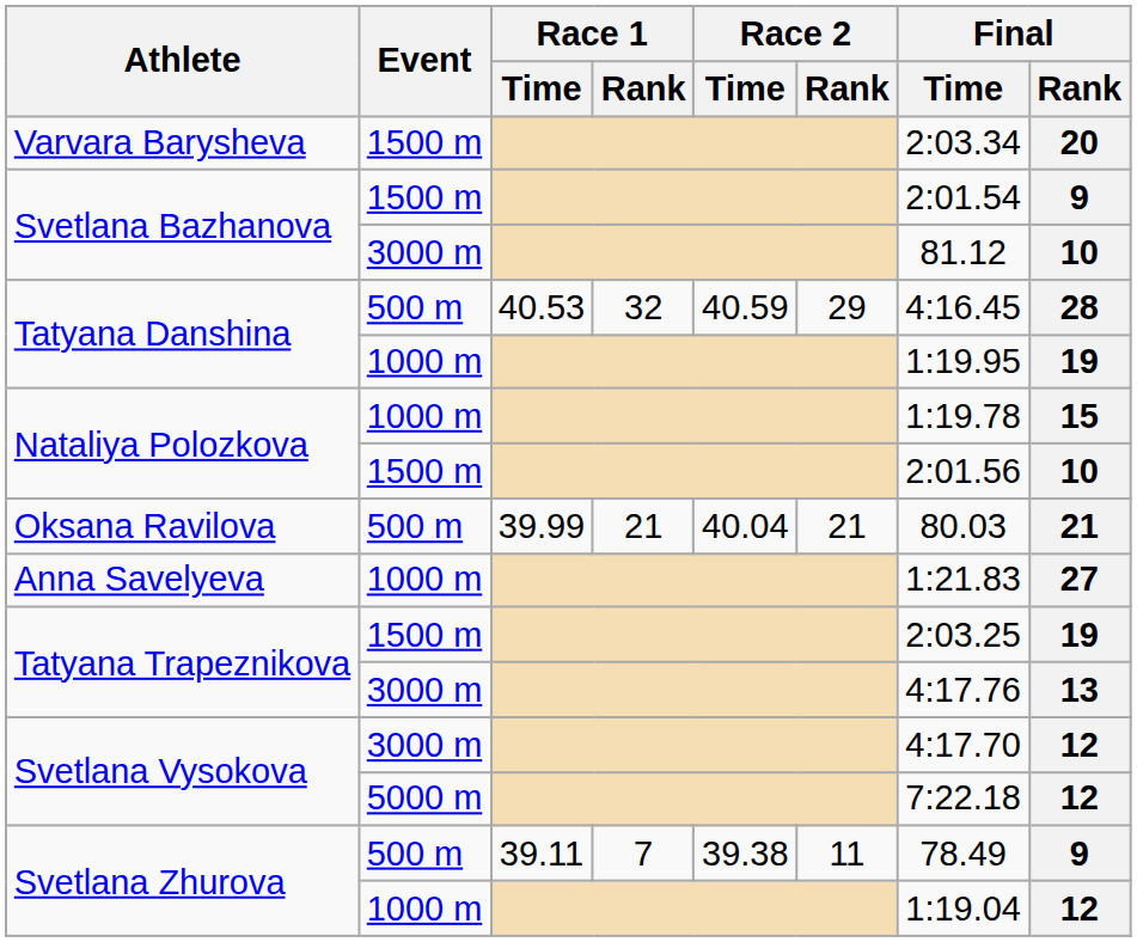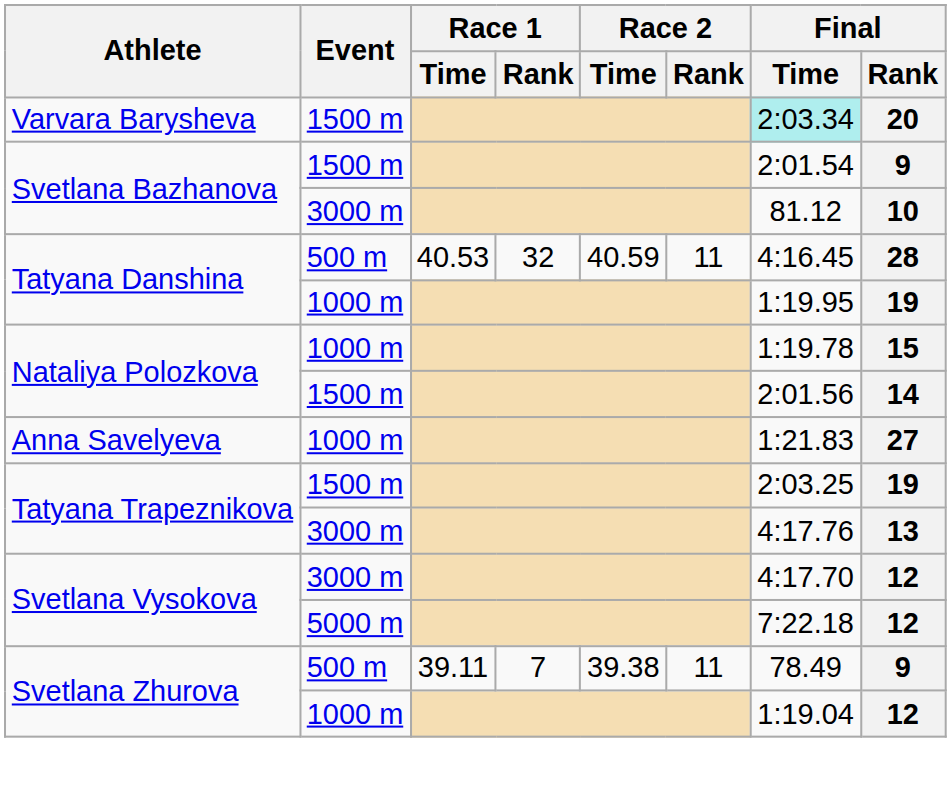Varvara Barysheva | Final / Time: no background -> paleturquoise background
Tatyana Danshina / 500 m | Race 2 / Rank: 29 -> 11
Nataliya Polozkova / 1500 m | Final / Rank: 10 -> 14
- row: Oksana Ravilova | 500 m | 39.99 | 21 | 40.04 | 21 | 80.03 | 21
